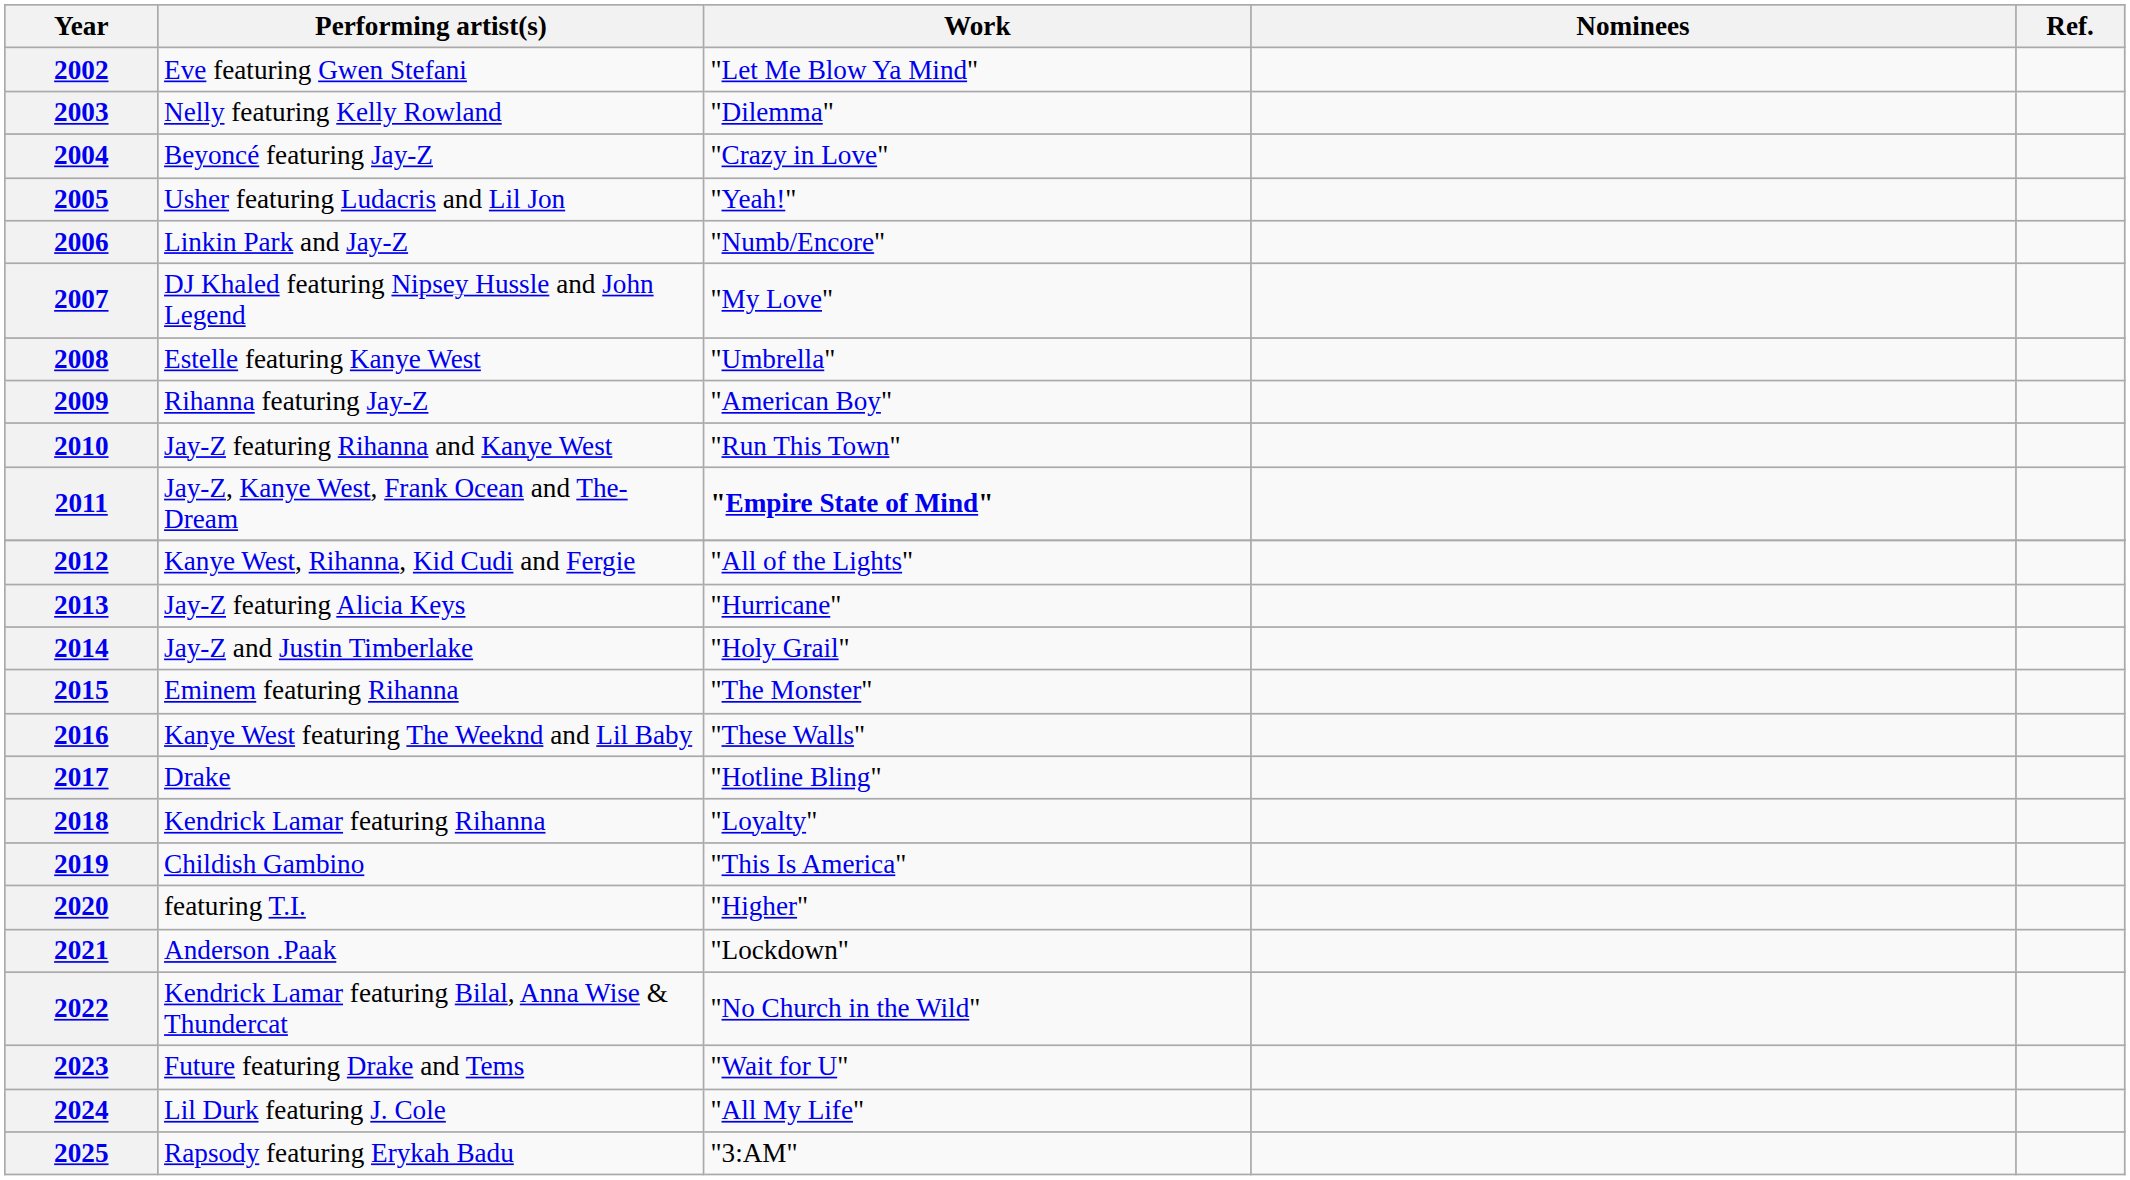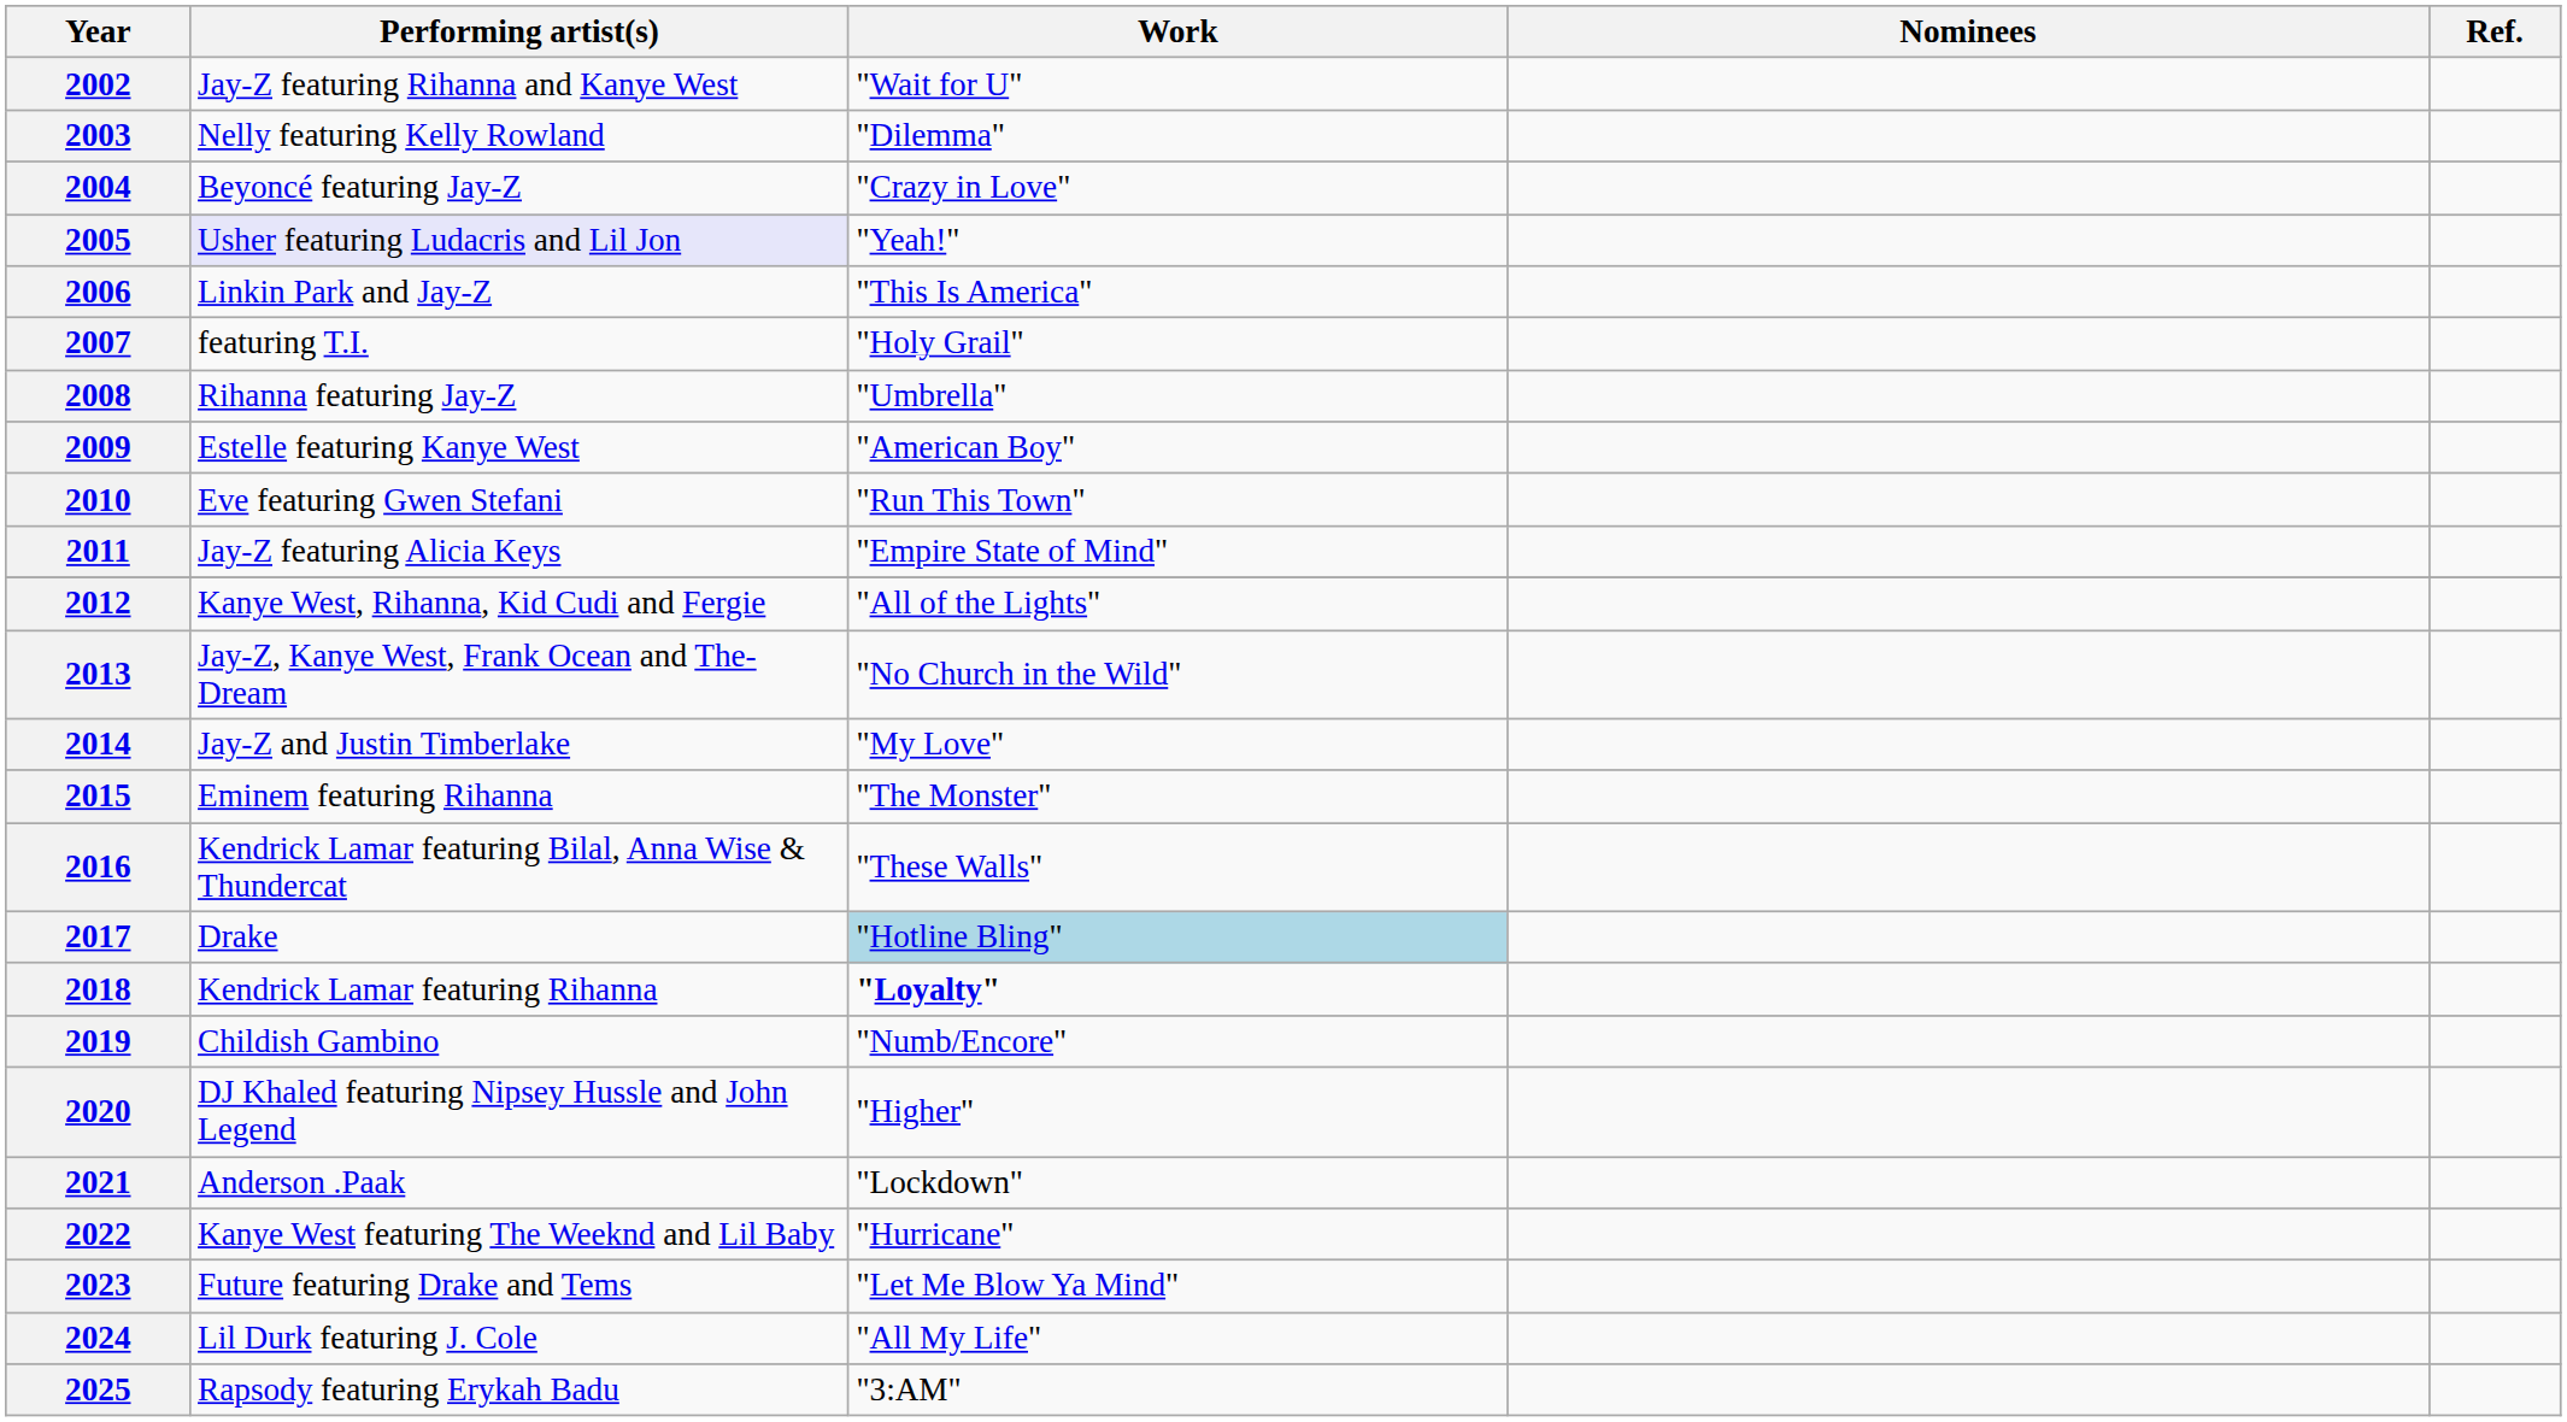2002 | Performing artist(s): Eve featuring Gwen Stefani -> Jay-Z featuring Rihanna and Kanye West
2002 | Work: "Let Me Blow Ya Mind" -> "Wait for U"
2005 | Performing artist(s): no background -> lavender background
2006 | Work: "Numb/Encore" -> "This Is America"
2007 | Performing artist(s): DJ Khaled featuring Nipsey Hussle and John Legend -> featuring T.I.
2007 | Work: "My Love" -> "Holy Grail"
2008 | Performing artist(s): Estelle featuring Kanye West -> Rihanna featuring Jay-Z
2009 | Performing artist(s): Rihanna featuring Jay-Z -> Estelle featuring Kanye West
2010 | Performing artist(s): Jay-Z featuring Rihanna and Kanye West -> Eve featuring Gwen Stefani
2011 | Performing artist(s): Jay-Z, Kanye West, Frank Ocean and The-Dream -> Jay-Z featuring Alicia Keys
2011 | Work: bold -> normal
2013 | Performing artist(s): Jay-Z featuring Alicia Keys -> Jay-Z, Kanye West, Frank Ocean and The-Dream
2013 | Work: "Hurricane" -> "No Church in the Wild"
2014 | Work: "Holy Grail" -> "My Love"
2016 | Performing artist(s): Kanye West featuring The Weeknd and Lil Baby -> Kendrick Lamar featuring Bilal, Anna Wise & Thundercat
2017 | Work: no background -> lightblue background
2018 | Work: normal -> bold
2019 | Work: "This Is America" -> "Numb/Encore"
2020 | Performing artist(s): featuring T.I. -> DJ Khaled featuring Nipsey Hussle and John Legend
2022 | Performing artist(s): Kendrick Lamar featuring Bilal, Anna Wise & Thundercat -> Kanye West featuring The Weeknd and Lil Baby
2022 | Work: "No Church in the Wild" -> "Hurricane"
2023 | Work: "Wait for U" -> "Let Me Blow Ya Mind"
